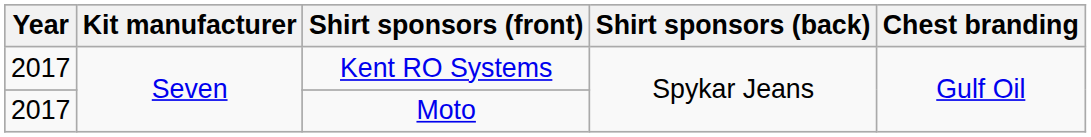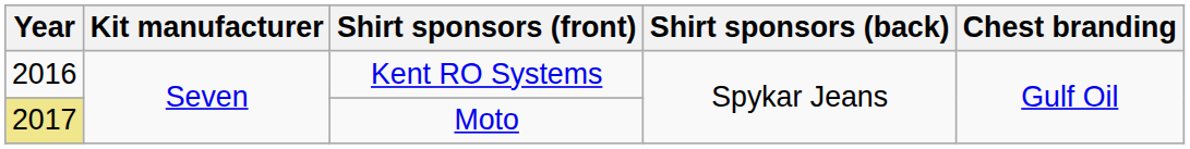Kent RO Systems | Year: 2017 -> 2016
Moto | Year: no background -> khaki background
